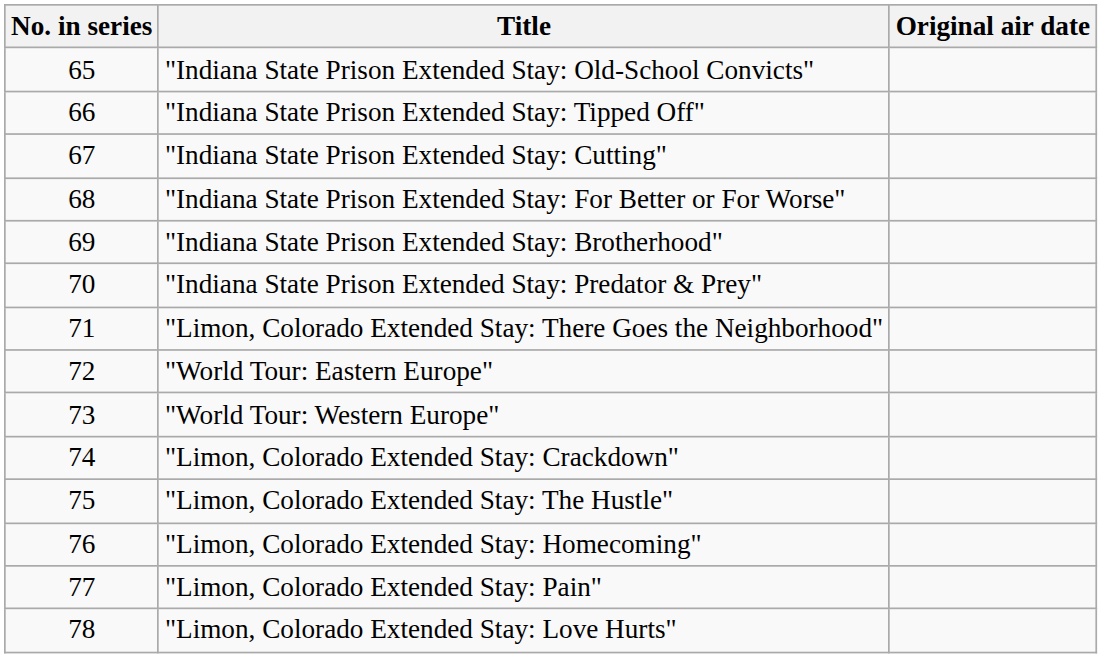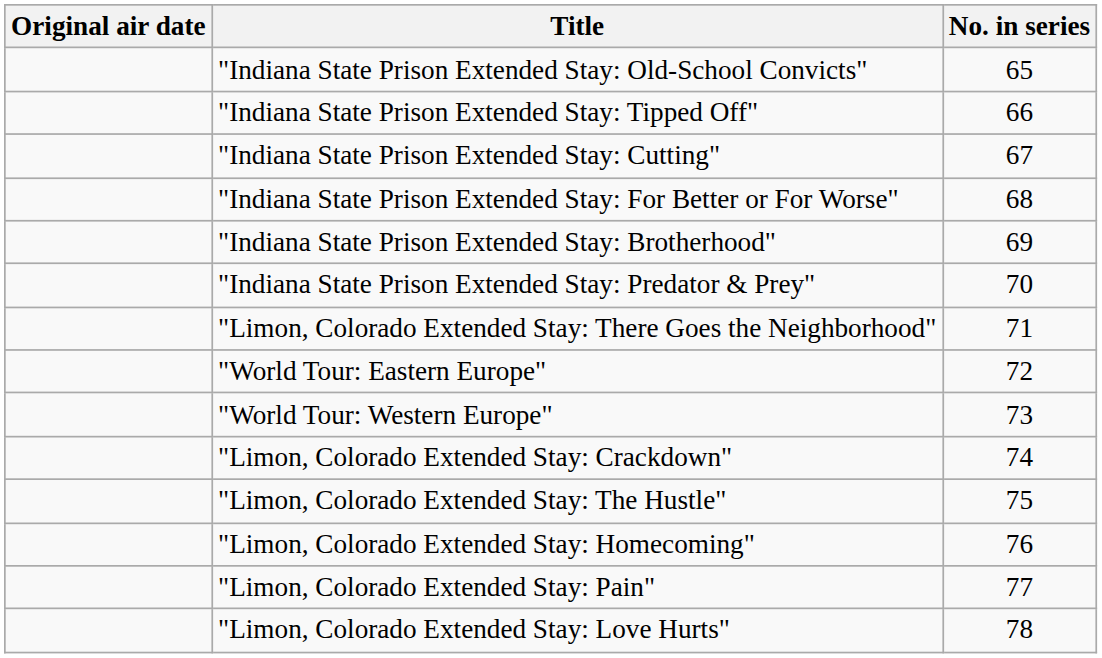columns swapped: No. in series <-> Original air date
